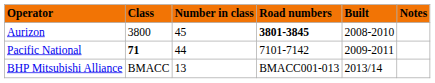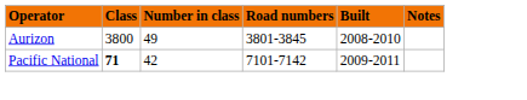Aurizon | Number in class: 45 -> 49
Aurizon | Road numbers: bold -> normal
Pacific National | Number in class: 44 -> 42
- row: BHP Mitsubishi Alliance | BMACC | 13 | BMACC001-013 | 2013/14
